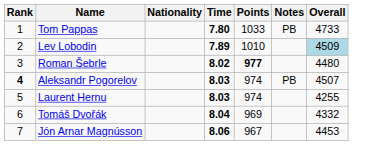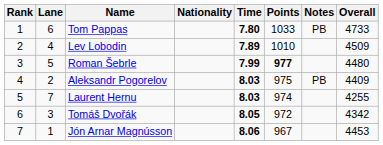+ column: Lane | 6 | 4 | 5 | 2 | 7 | 3 | 1
Lev Lobodin | Overall: lightblue background -> no background
Roman Šebrle | Time: 8.02 -> 7.99
Aleksandr Pogorelov | Rank: bold -> normal
Aleksandr Pogorelov | Points: 974 -> 975
Aleksandr Pogorelov | Overall: 4507 -> 4409
Tomáš Dvořák | Time: 8.04 -> 8.05
Tomáš Dvořák | Points: 969 -> 972
Tomáš Dvořák | Overall: 4332 -> 4342
